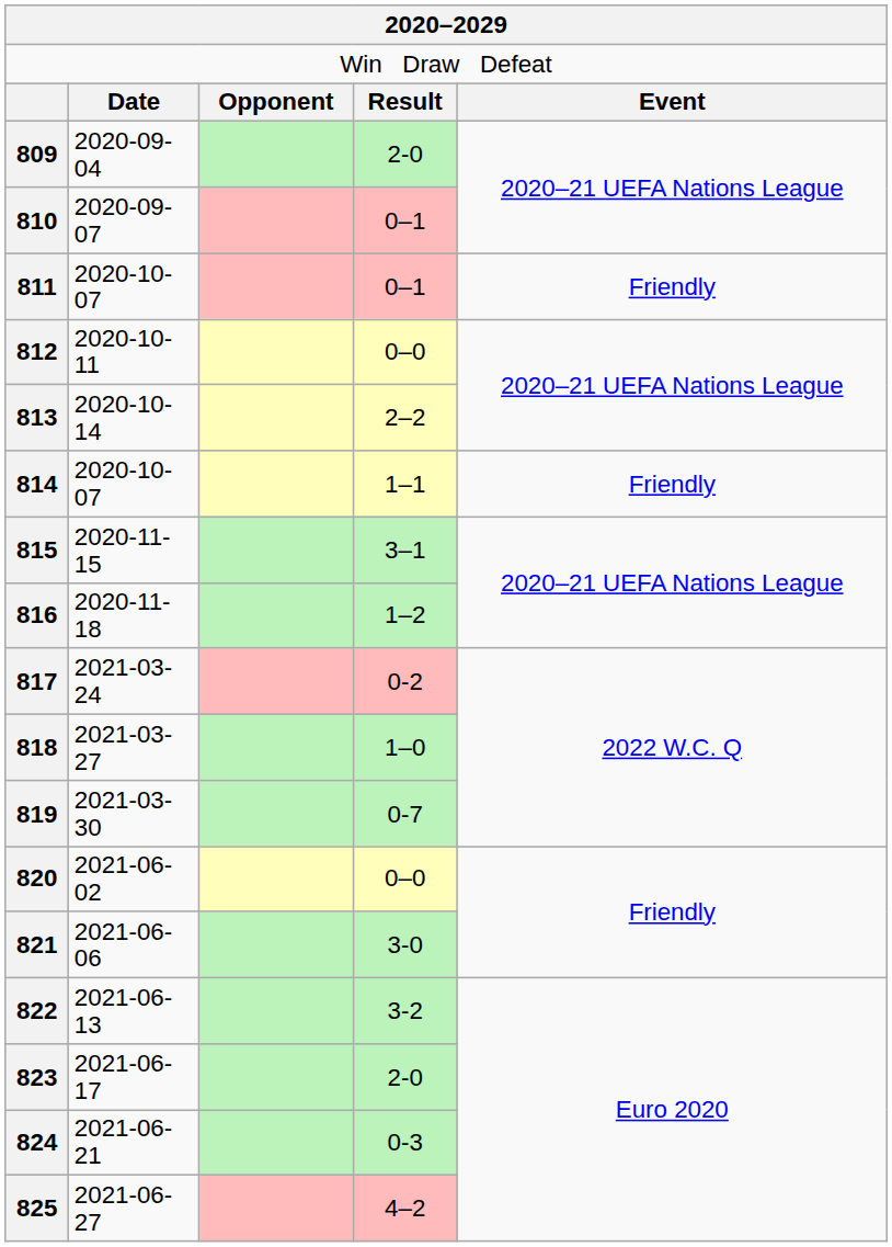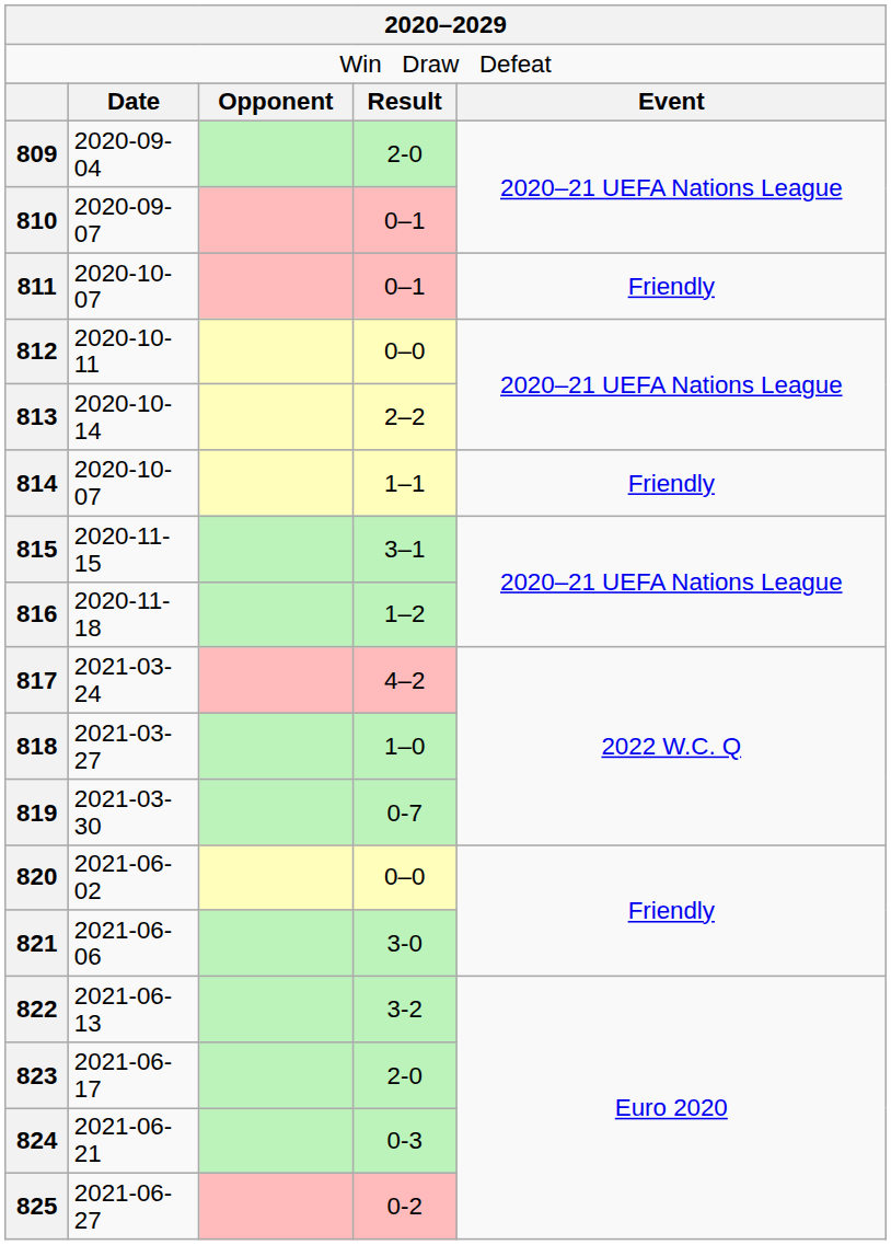817 | column 4: 0-2 -> 4–2
825 | column 4: 4–2 -> 0-2
